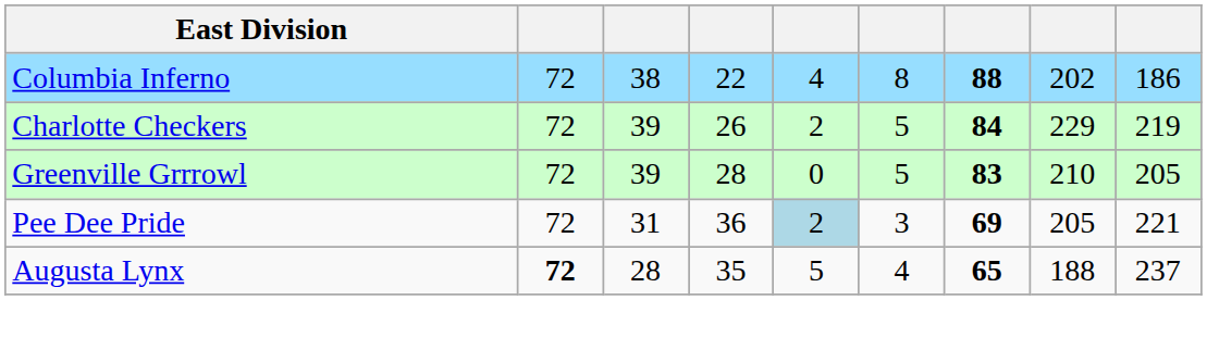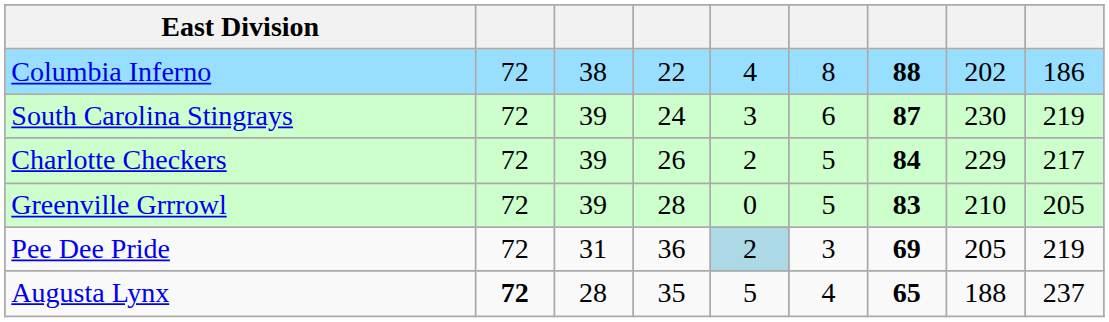+ row: South Carolina Stingrays | 72 | 39 | 24 | 3 | 6 | 87 | 230 | 219
Charlotte Checkers | column 9: 219 -> 217
Pee Dee Pride | column 9: 221 -> 219
